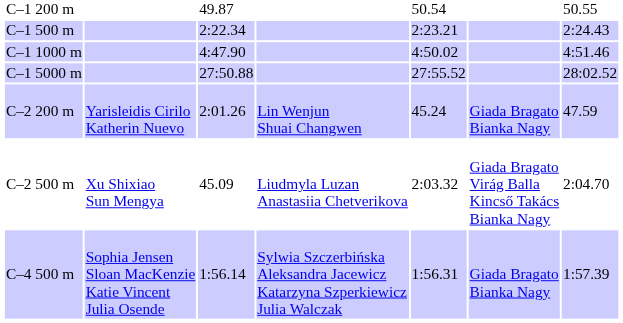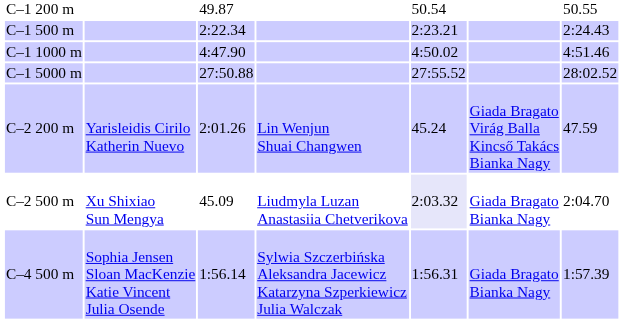C–2 200 m | column 6: Giada Bragato Bianka Nagy -> Giada Bragato Virág Balla Kincső Takács Bianka Nagy
C–2 500 m | column 5: no background -> lavender background
C–2 500 m | column 6: Giada Bragato Virág Balla Kincső Takács Bianka Nagy -> Giada Bragato Bianka Nagy
